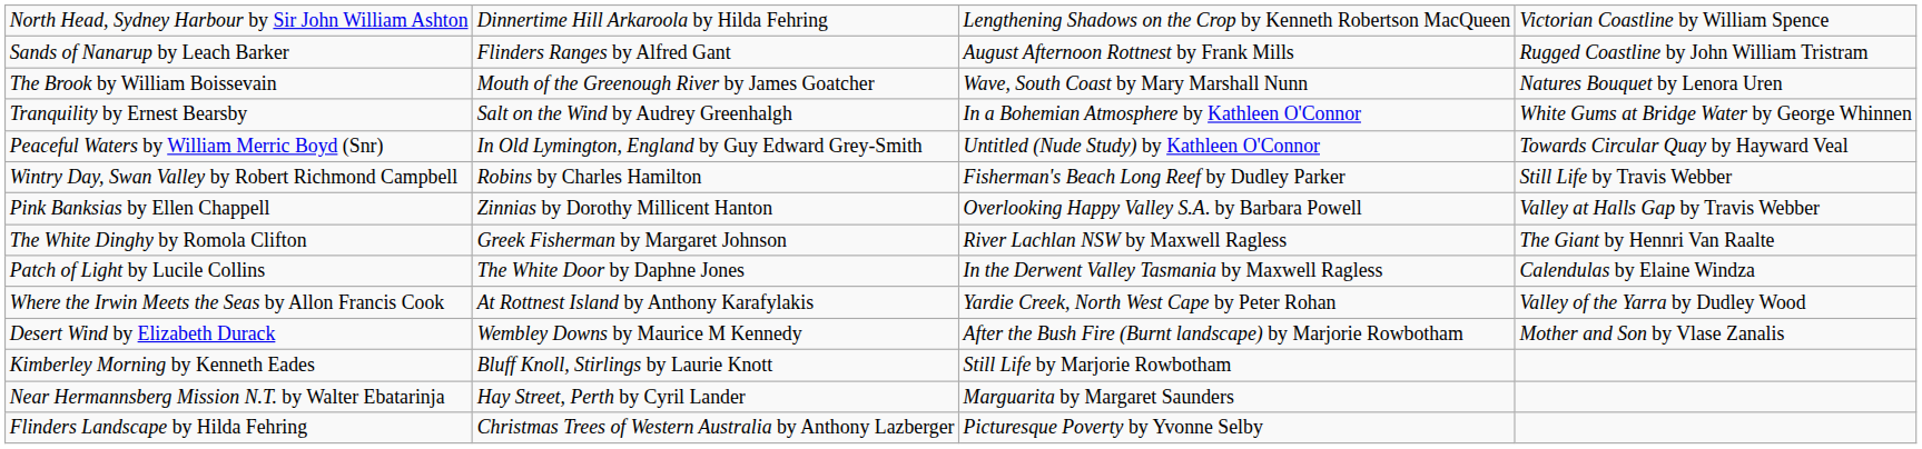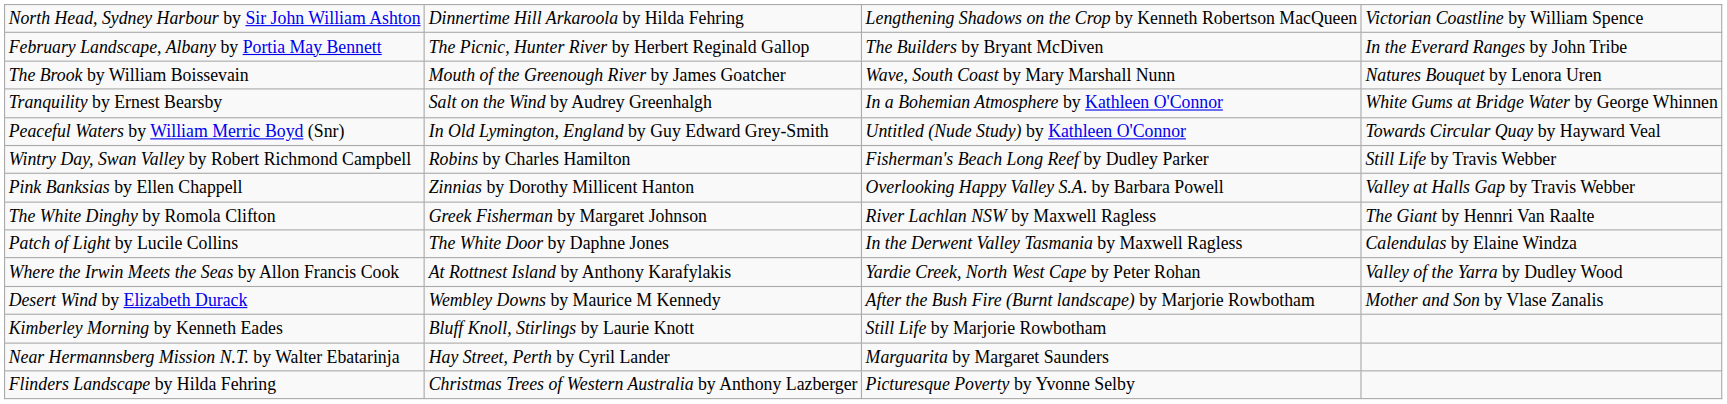+ row: February Landscape, Albany by Portia May Bennett | The Picnic, Hunter River by Herbert Reginald Gallop | The Builders by Bryant McDiven | In the Everard Ranges by John Tribe
- row: Sands of Nanarup by Leach Barker | Flinders Ranges by Alfred Gant | August Afternoon Rottnest by Frank Mills | Rugged Coastline by John William Tristram
